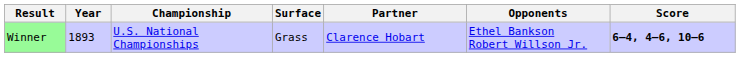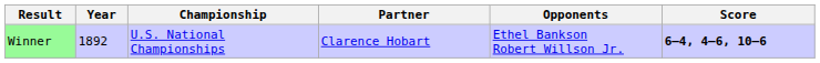- column: Surface | Grass
Winner | Year: 1893 -> 1892
